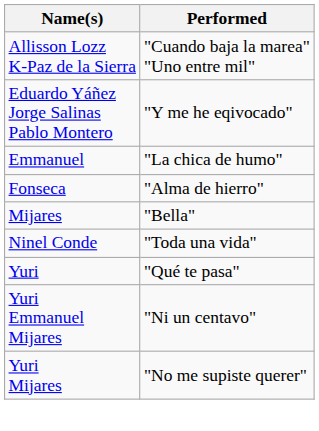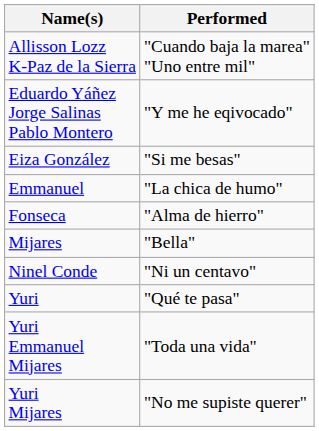+ row: Eiza González | "Si me besas"
Ninel Conde | Performed: "Toda una vida" -> "Ni un centavo"
Yuri Emmanuel Mijares | Performed: "Ni un centavo" -> "Toda una vida"
